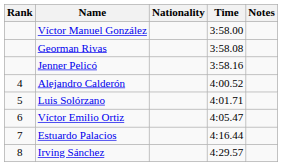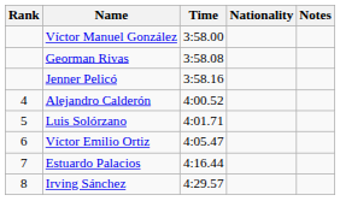columns swapped: Nationality <-> Time
